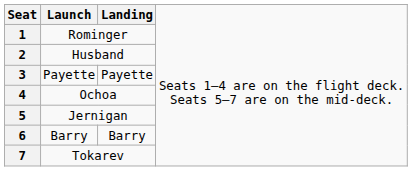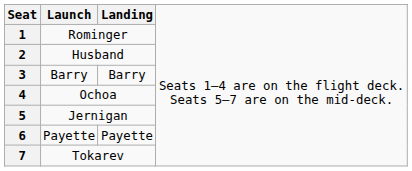3 | column 2: Payette -> Barry
3 | column 3: Payette -> Barry
6 | column 2: Barry -> Payette
6 | column 3: Barry -> Payette
